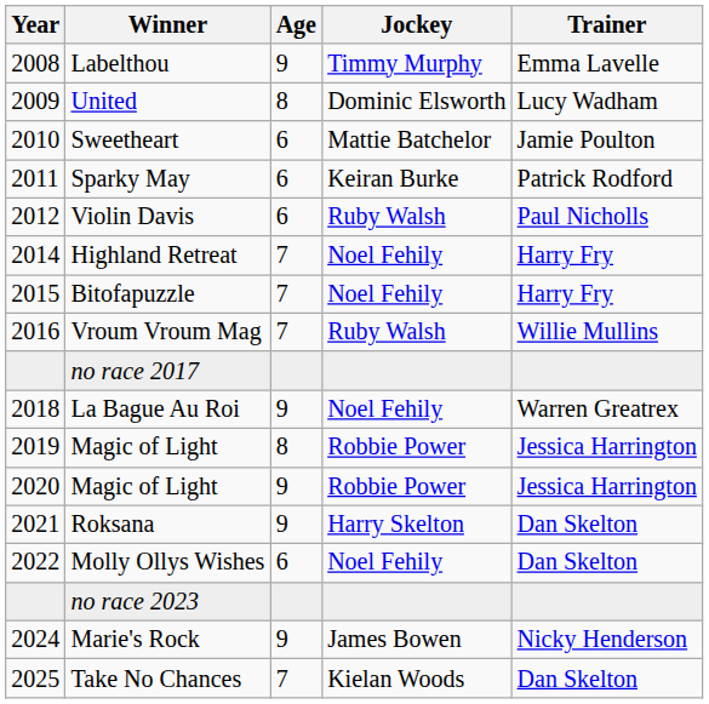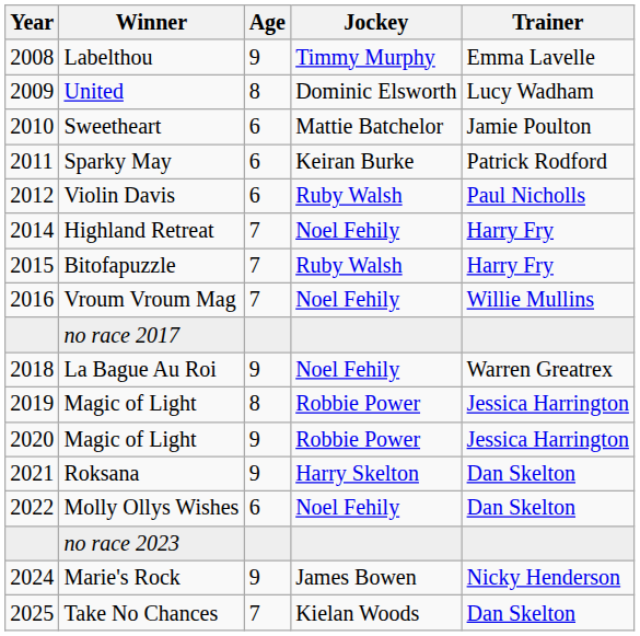Bitofapuzzle | Jockey: Noel Fehily -> Ruby Walsh
Vroum Vroum Mag | Jockey: Ruby Walsh -> Noel Fehily
